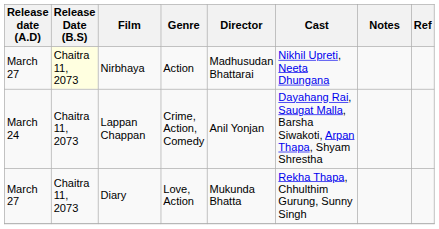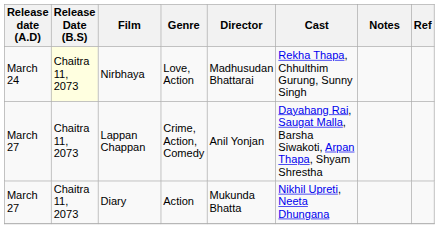Nirbhaya | Release date (A.D): March 27 -> March 24
Nirbhaya | Genre: Action -> Love, Action
Nirbhaya | Cast: Nikhil Upreti, Neeta Dhungana -> Rekha Thapa, Chhulthim Gurung, Sunny Singh
Lappan Chappan | Release date (A.D): March 24 -> March 27
Diary | Genre: Love, Action -> Action
Diary | Cast: Rekha Thapa, Chhulthim Gurung, Sunny Singh -> Nikhil Upreti, Neeta Dhungana
